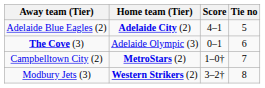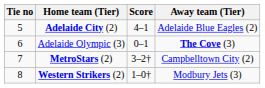columns swapped: Tie no <-> Away team (Tier)
MetroStars (2) | Score: 1–0† -> 3–2†
Western Strikers (2) | Score: 3–2† -> 1–0†
